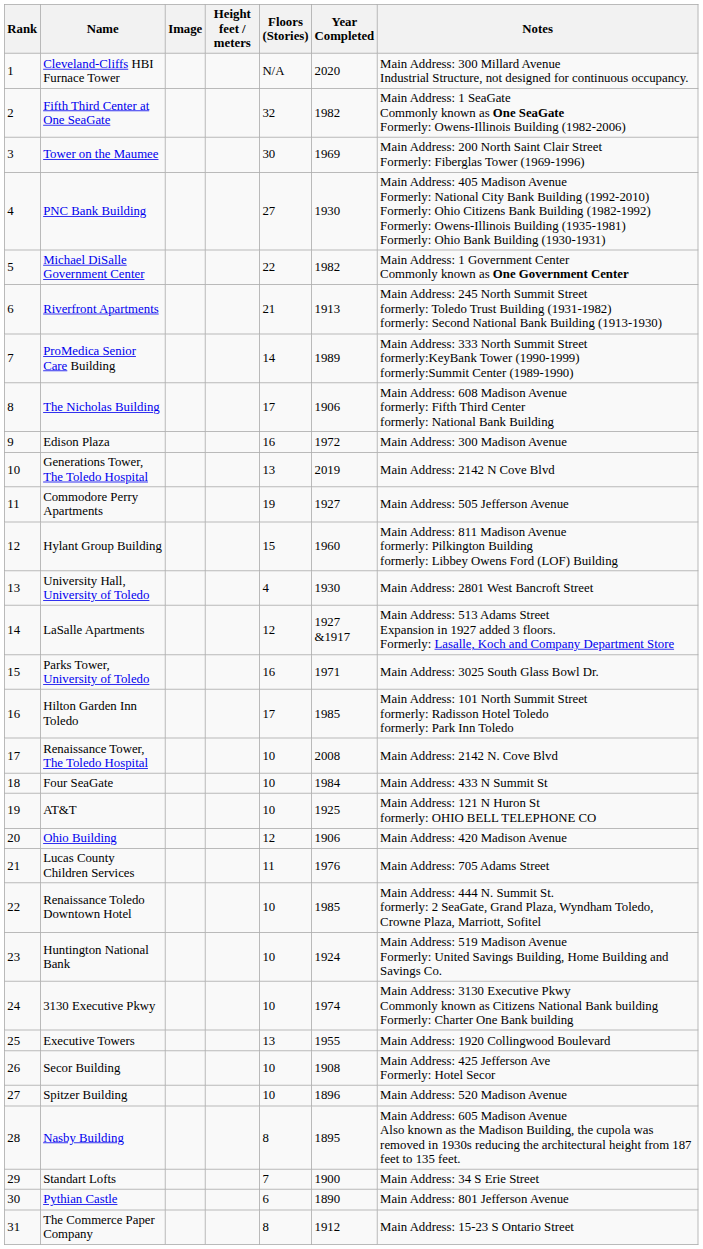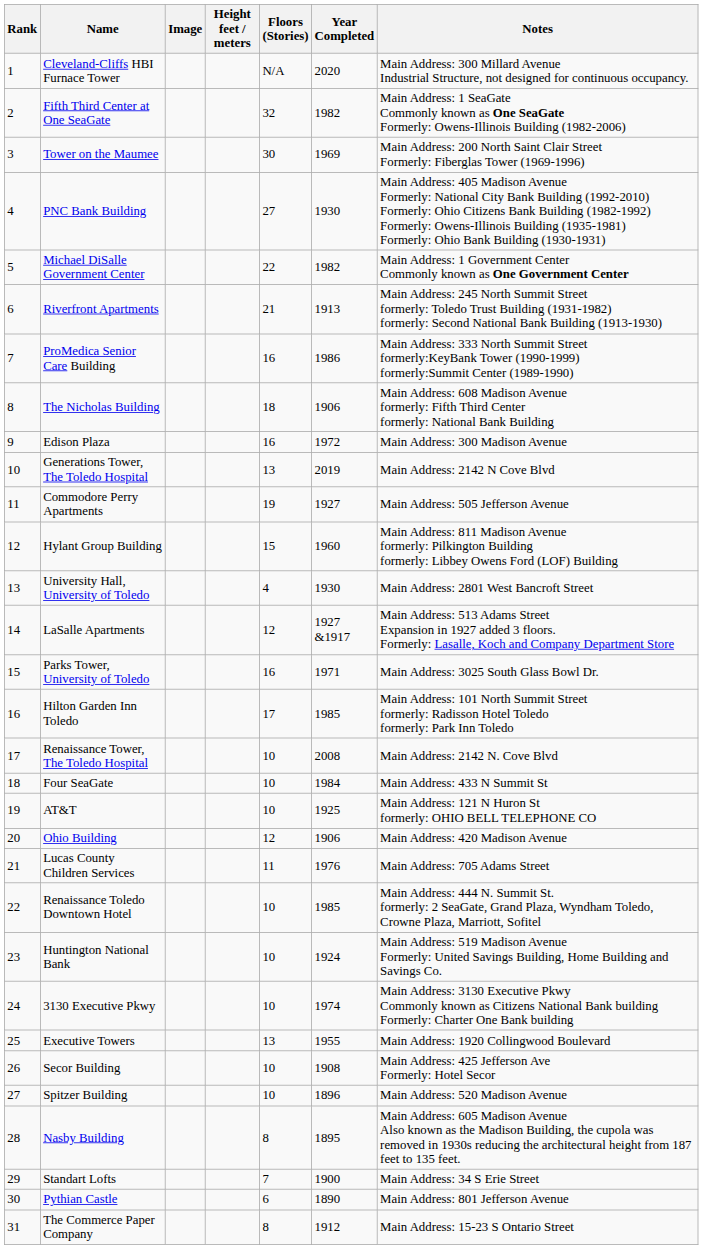ProMedica Senior Care Building | Floors (Stories): 14 -> 16
ProMedica Senior Care Building | Year Completed: 1989 -> 1986
The Nicholas Building | Floors (Stories): 17 -> 18
